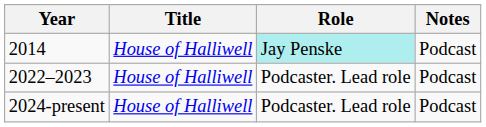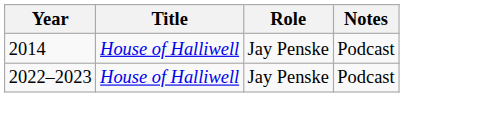2014 | Role: paleturquoise background -> no background
2022–2023 | Role: Podcaster. Lead role -> Jay Penske
- row: 2024-present | House of Halliwell | Podcaster. Lead role | Podcast
